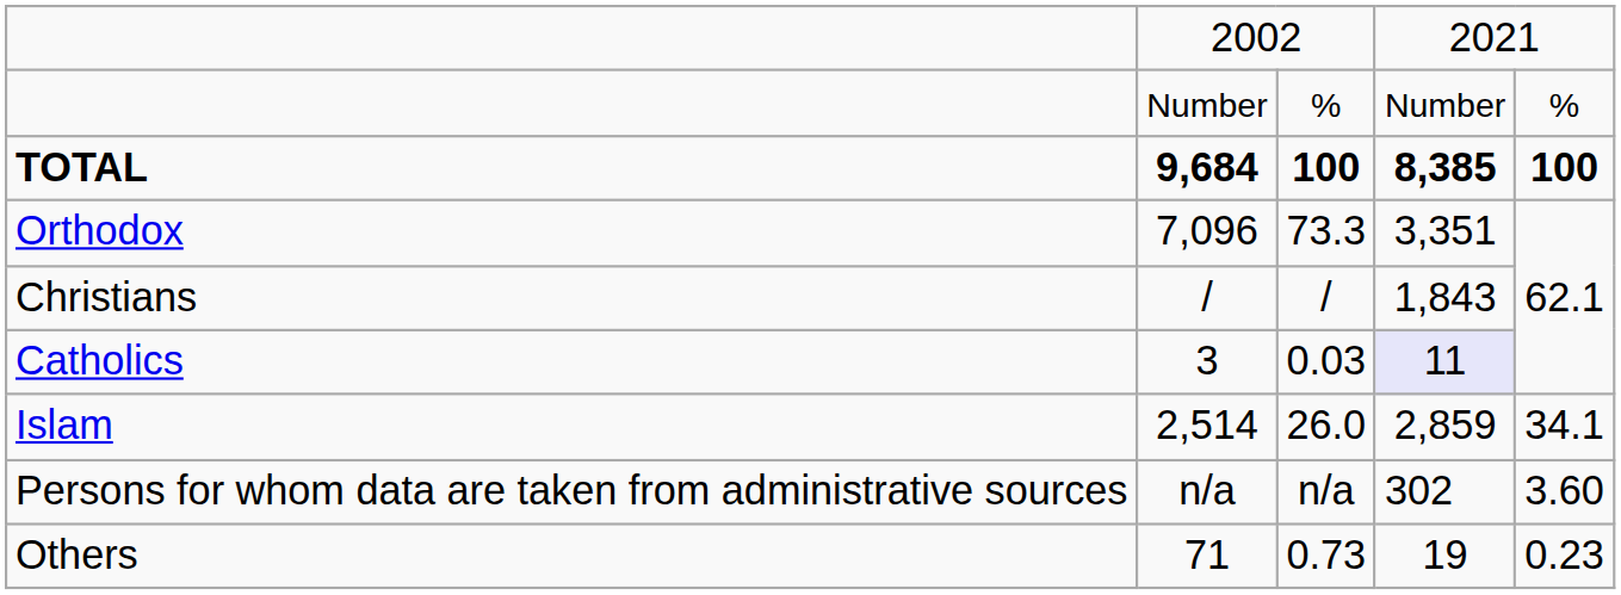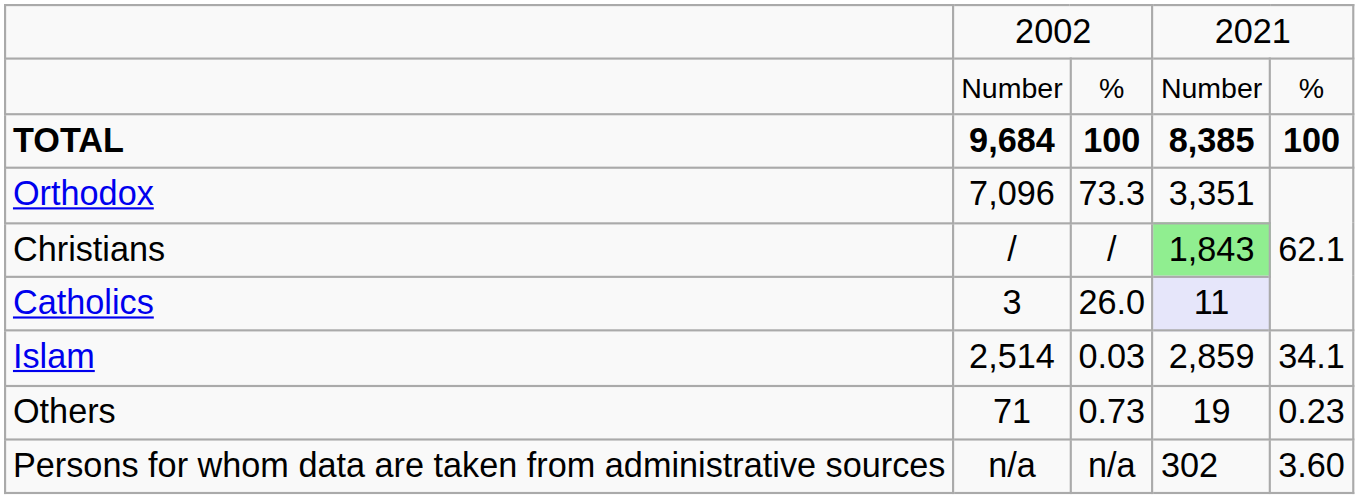Christians | column 4: no background -> lightgreen background
Catholics | column 3: 0.03 -> 26.0
Islam | column 3: 26.0 -> 0.03
rows swapped: Others <-> Persons for whom data are taken from administrative sources
